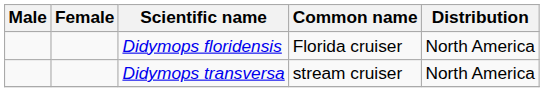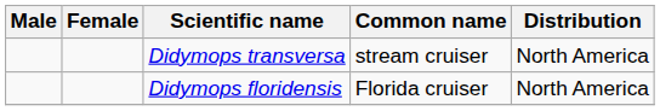rows swapped: Didymops floridensis <-> Didymops transversa
